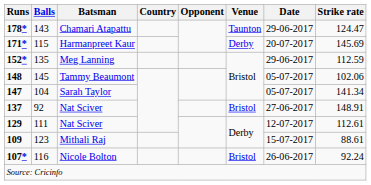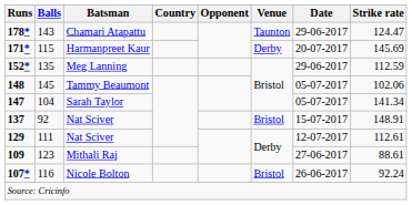137 / Nat Sciver | Date: 27-06-2017 -> 15-07-2017
Mithali Raj | Date: 15-07-2017 -> 27-06-2017
